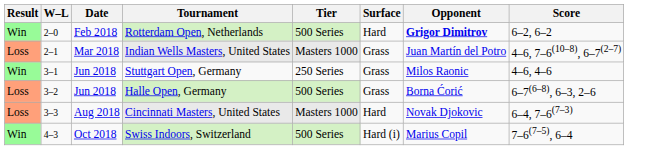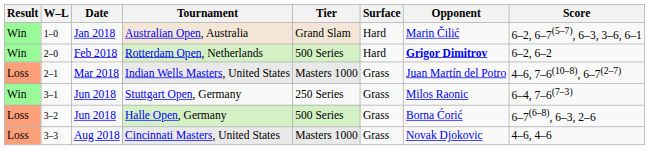+ row: Win | 1–0 | Jan 2018 | Australian Open, Australia | Grand Slam | Hard | Marin Čilić | 6–2, 6–7(5–7), 6–3, 3–6, 6–1
Stuttgart Open, Germany | Score: 4–6, 4–6 -> 6–4, 7–6(7–3)
Cincinnati Masters, United States | Surface: Hard -> Grass
Cincinnati Masters, United States | Score: 6–4, 7–6(7–3) -> 4–6, 4–6
- row: Win | 4–3 | Oct 2018 | Swiss Indoors, Switzerland | 500 Series | Hard (i) | Marius Copil | 7–6(7–5), 6–4
